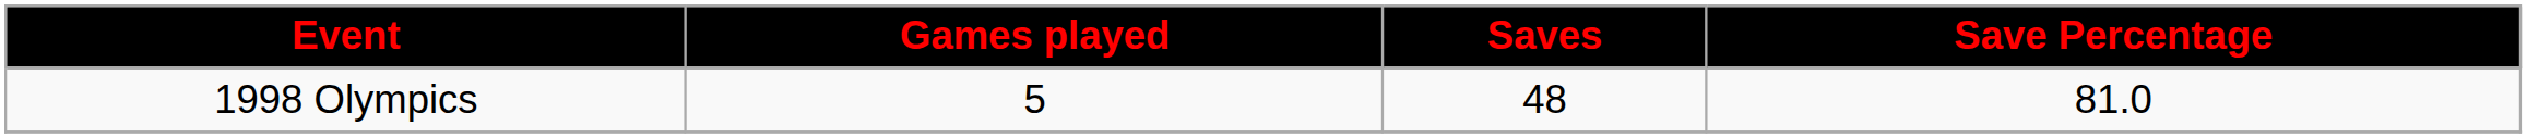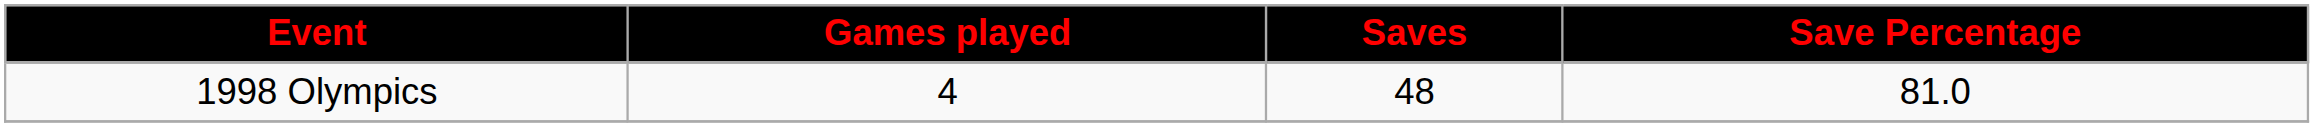1998 Olympics | Games played: 5 -> 4
